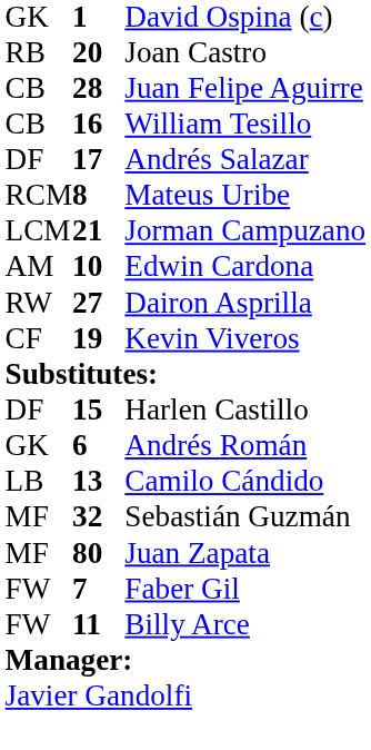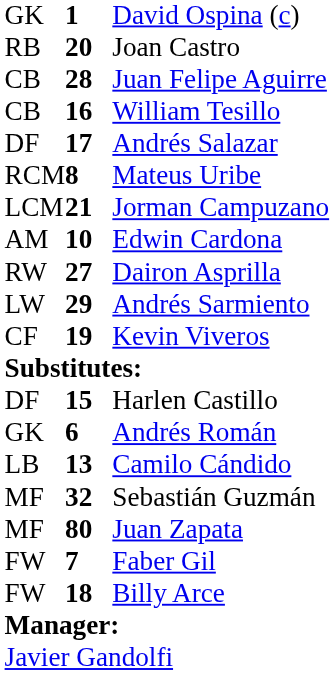+ row: LW | 29 | Andrés Sarmiento
Billy Arce | column 2: 11 -> 18
